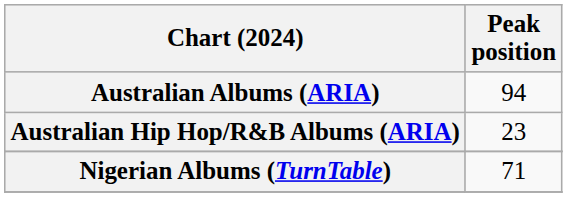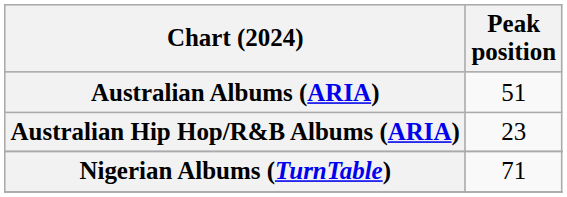Australian Albums (ARIA) | Peak position: 94 -> 51
